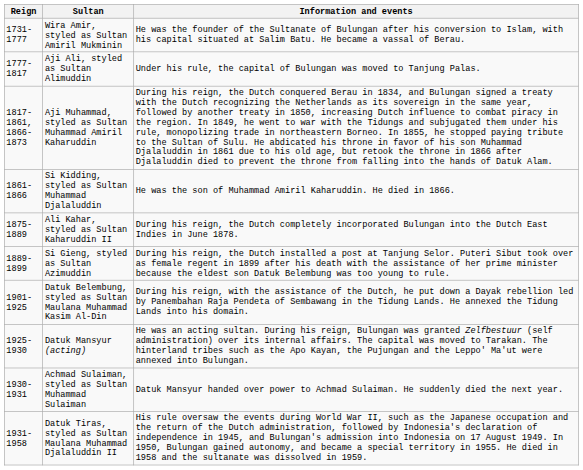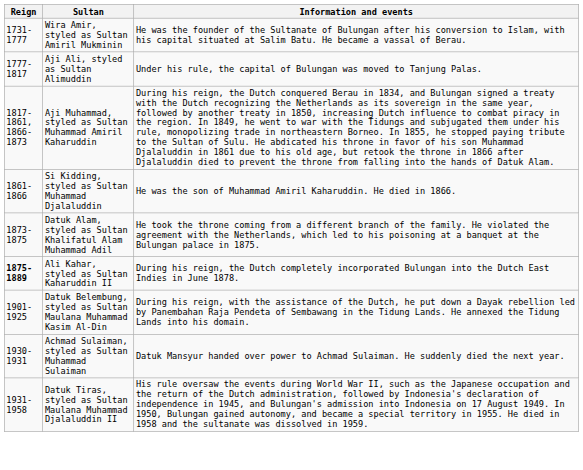+ row: 1873-1875 | Datuk Alam, styled as Sultan Khalifatul Alam Muhammad Adil | He took the throne coming from a different branch of the family. He violated the agreement with the Netherlands, which led to his poisoning at a banquet at the Bulungan palace in 1875.
Ali Kahar, styled as Sultan Kaharuddin II | Reign: normal -> bold
- row: 1889-1899 | Si Gieng, styled as Sultan Azimuddin | During his reign, the Dutch installed a post at Tanjung Selor. Puteri Sibut took over as female regent in 1899 after his death with the assistance of her prime minister because the eldest son Datuk Belembung was too young to rule.
- row: 1925-1930 | Datuk Mansyur (acting) | He was an acting sultan. During his reign, Bulungan was granted Zelfbestuur (self administration) over its internal affairs. The capital was moved to Tarakan. The hinterland tribes such as the Apo Kayan, the Pujungan and the Leppo' Ma'ut were annexed into Bulungan.
